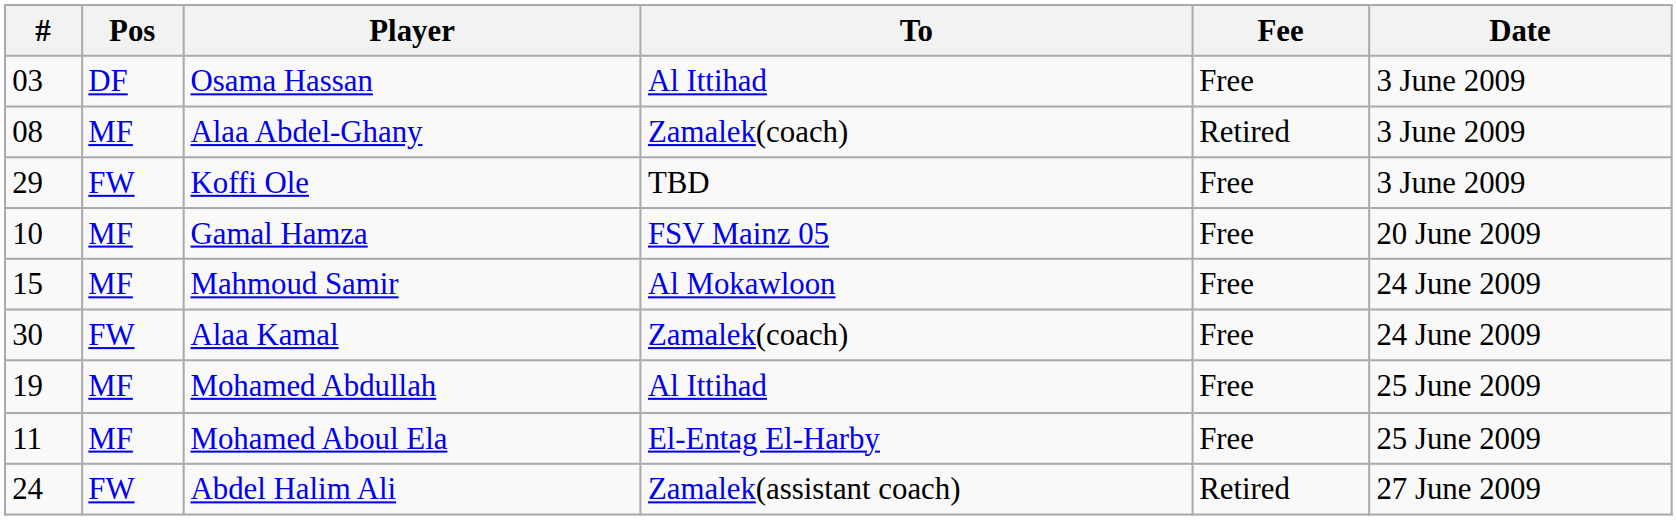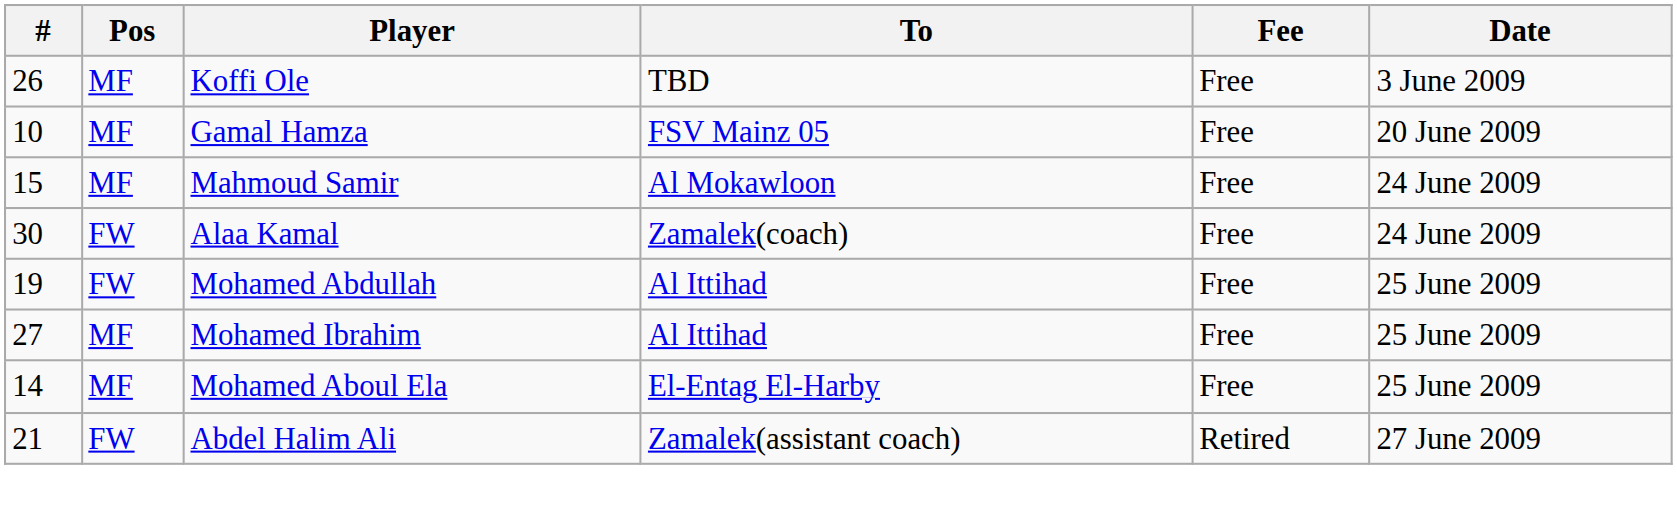- row: 03 | DF | Osama Hassan | Al Ittihad | Free | 3 June 2009
- row: 08 | MF | Alaa Abdel-Ghany | Zamalek(coach) | Retired | 3 June 2009
Koffi Ole | #: 29 -> 26
Koffi Ole | Pos: FW -> MF
Mohamed Abdullah | Pos: MF -> FW
+ row: 27 | MF | Mohamed Ibrahim | Al Ittihad | Free | 25 June 2009
Mohamed Aboul Ela | #: 11 -> 14
Abdel Halim Ali | #: 24 -> 21
